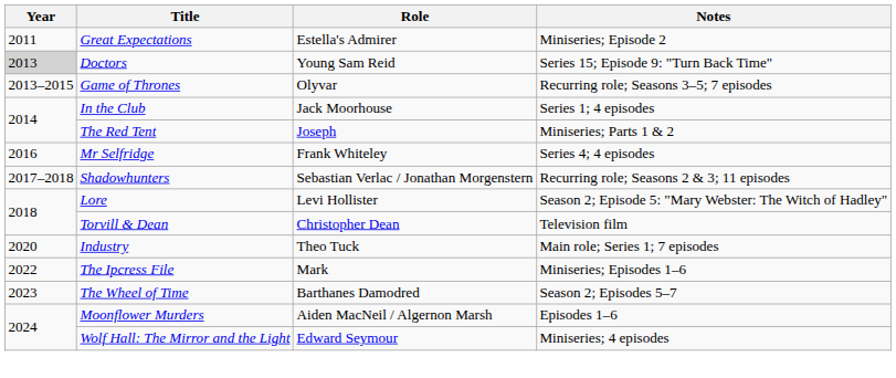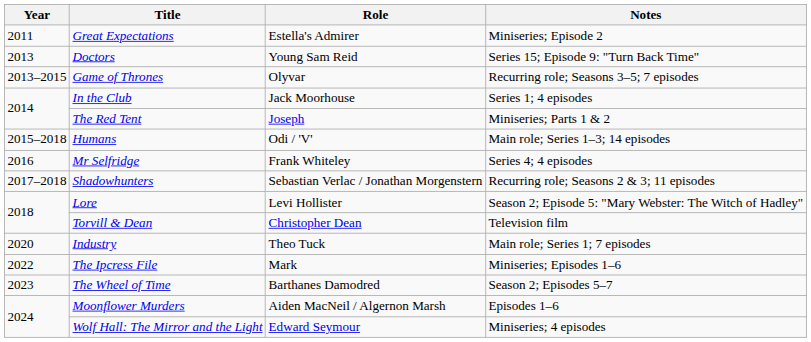Doctors | Year: lightgrey background -> no background
+ row: 2015–2018 | Humans | Odi / 'V' | Main role; Series 1–3; 14 episodes
